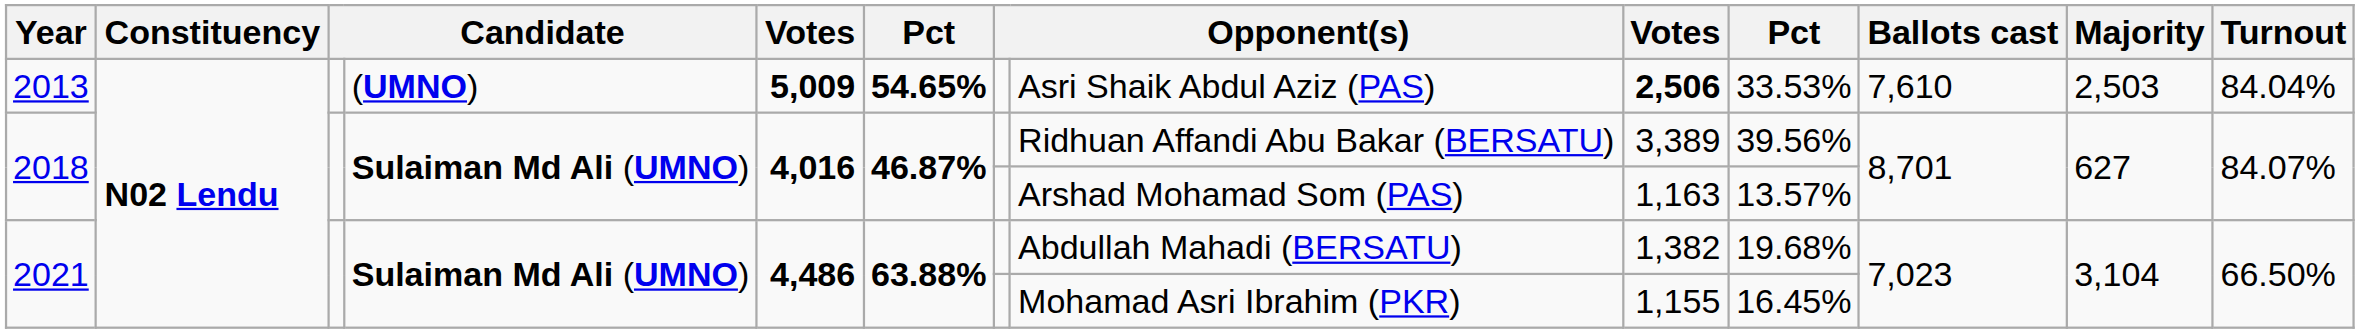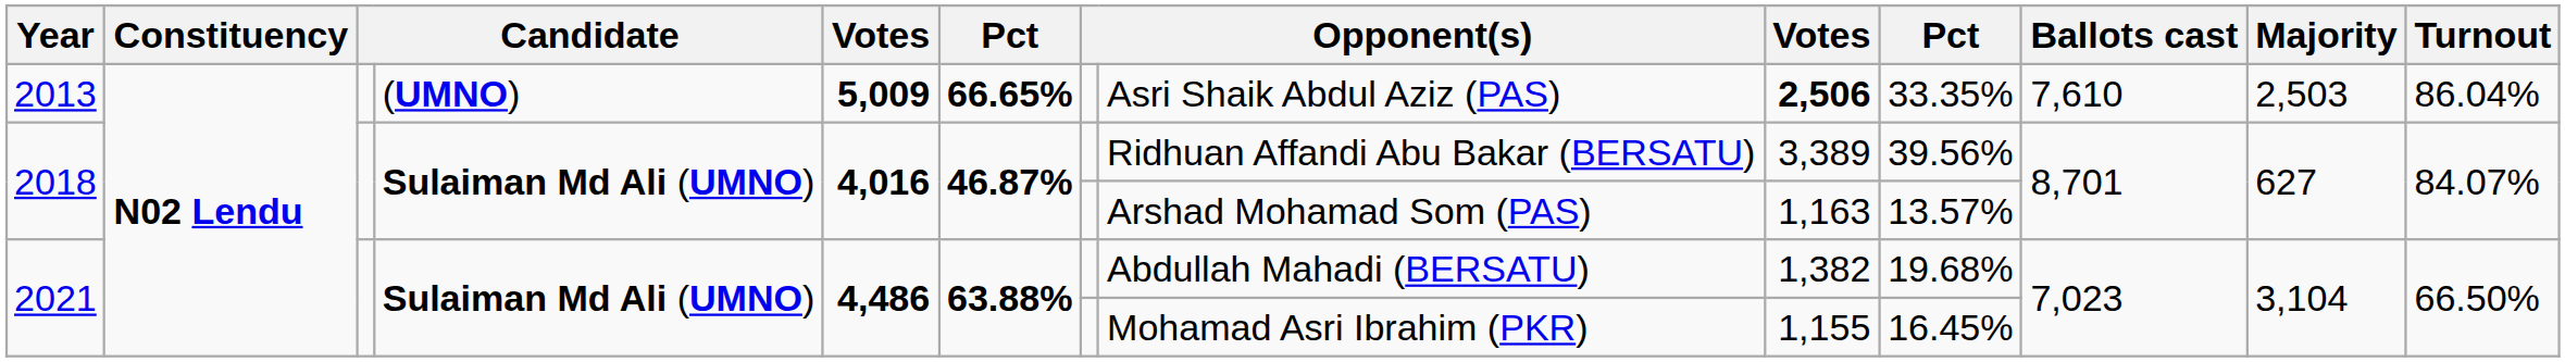2013 | column 6: 54.65% -> 66.65%
2013 | column 10: 33.53% -> 33.35%
2013 | Turnout: 84.04% -> 86.04%
